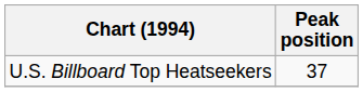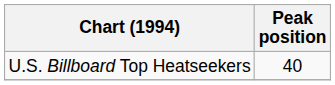U.S. Billboard Top Heatseekers | Peak position: 37 -> 40
